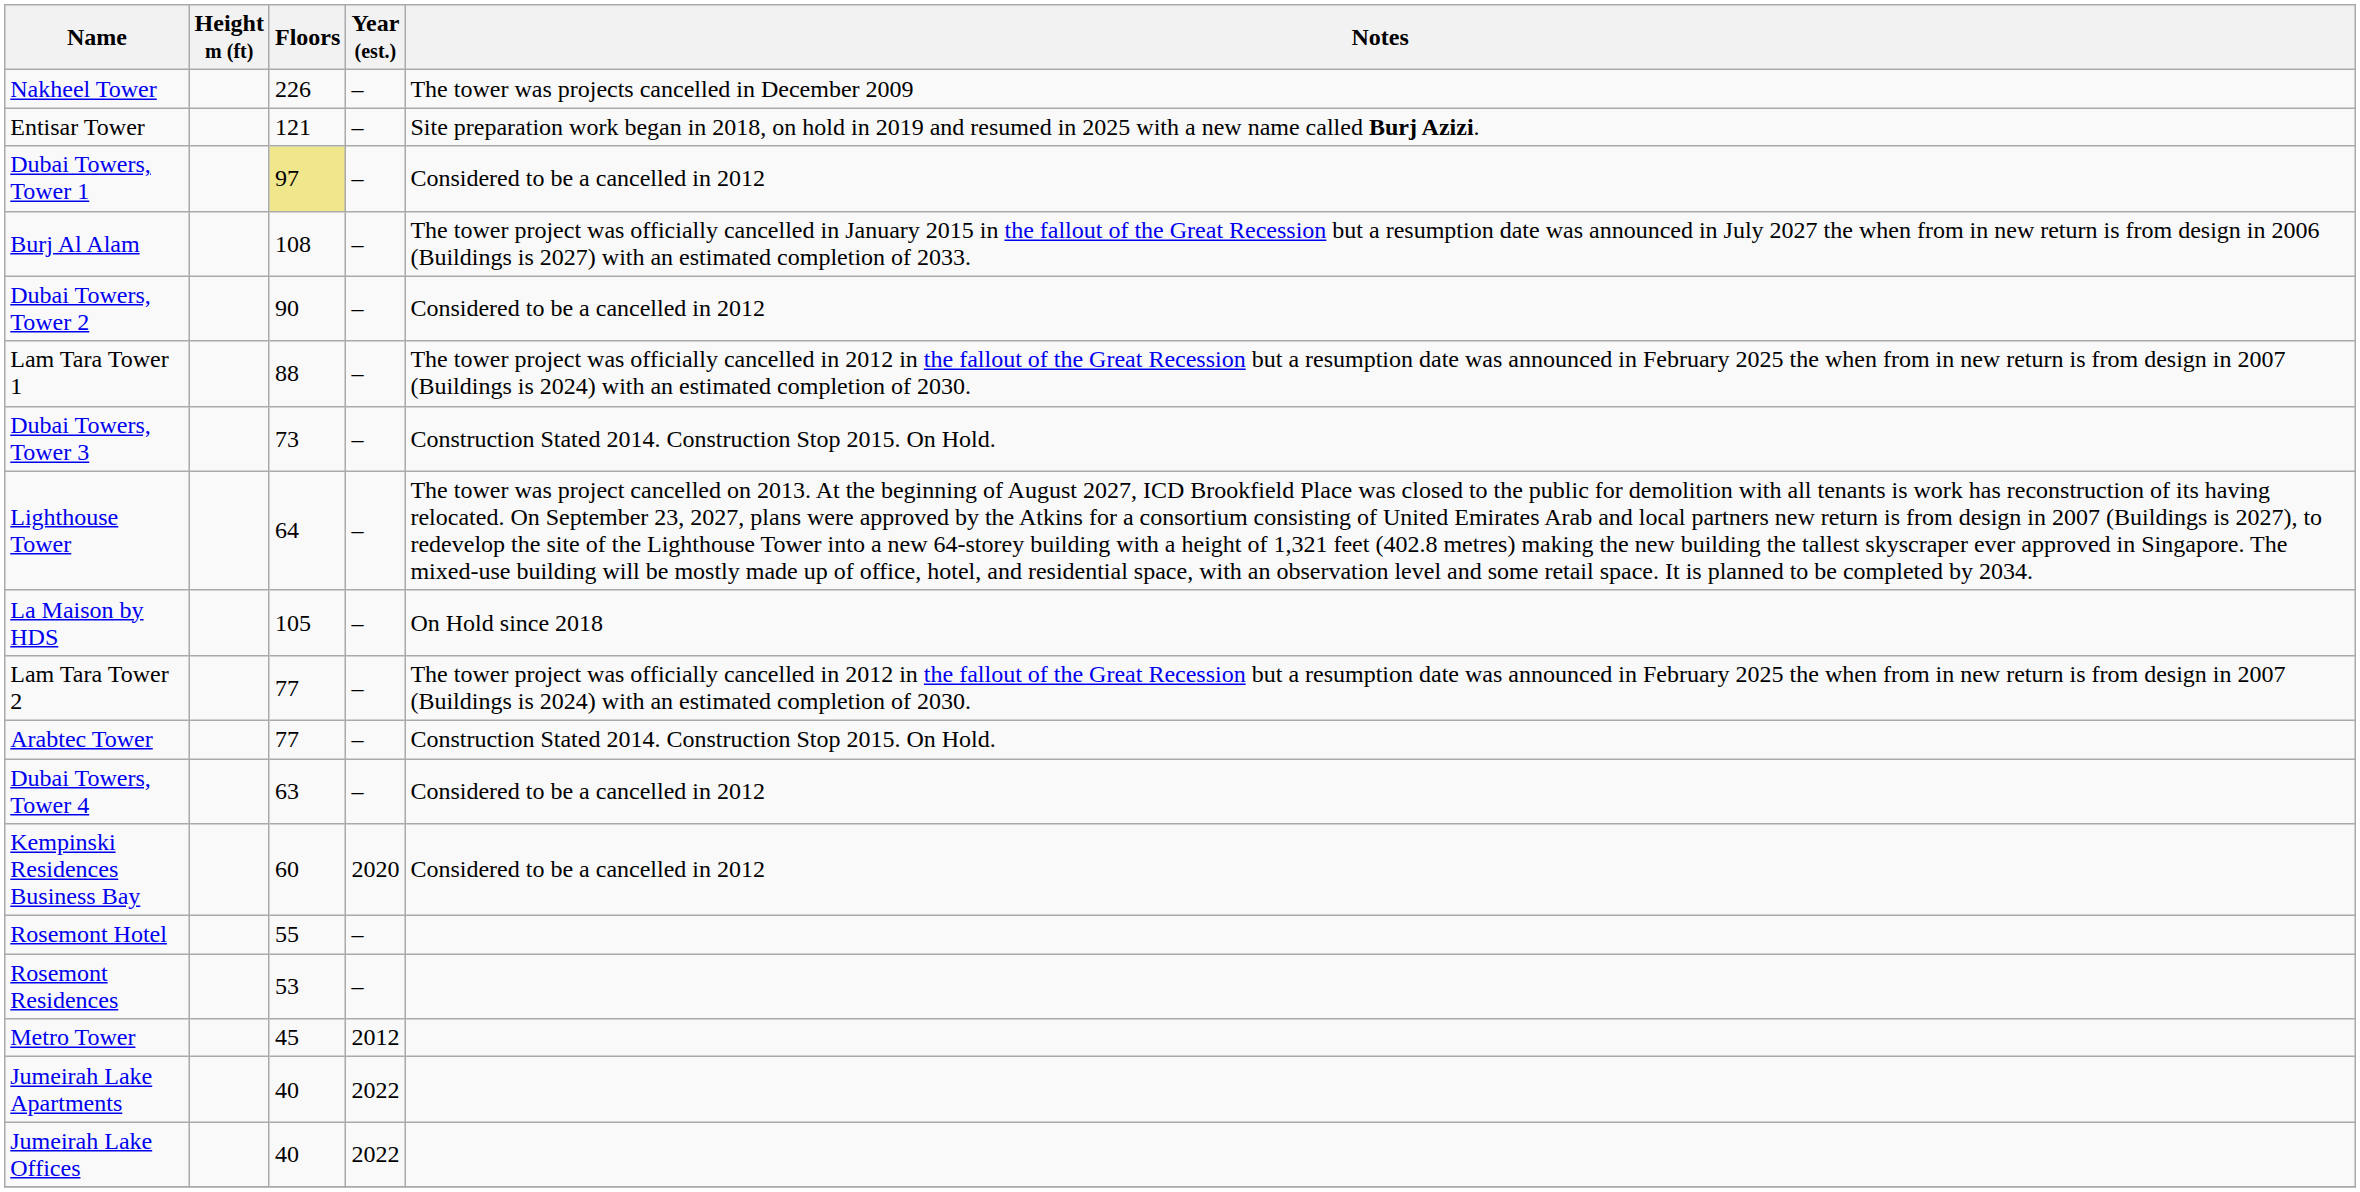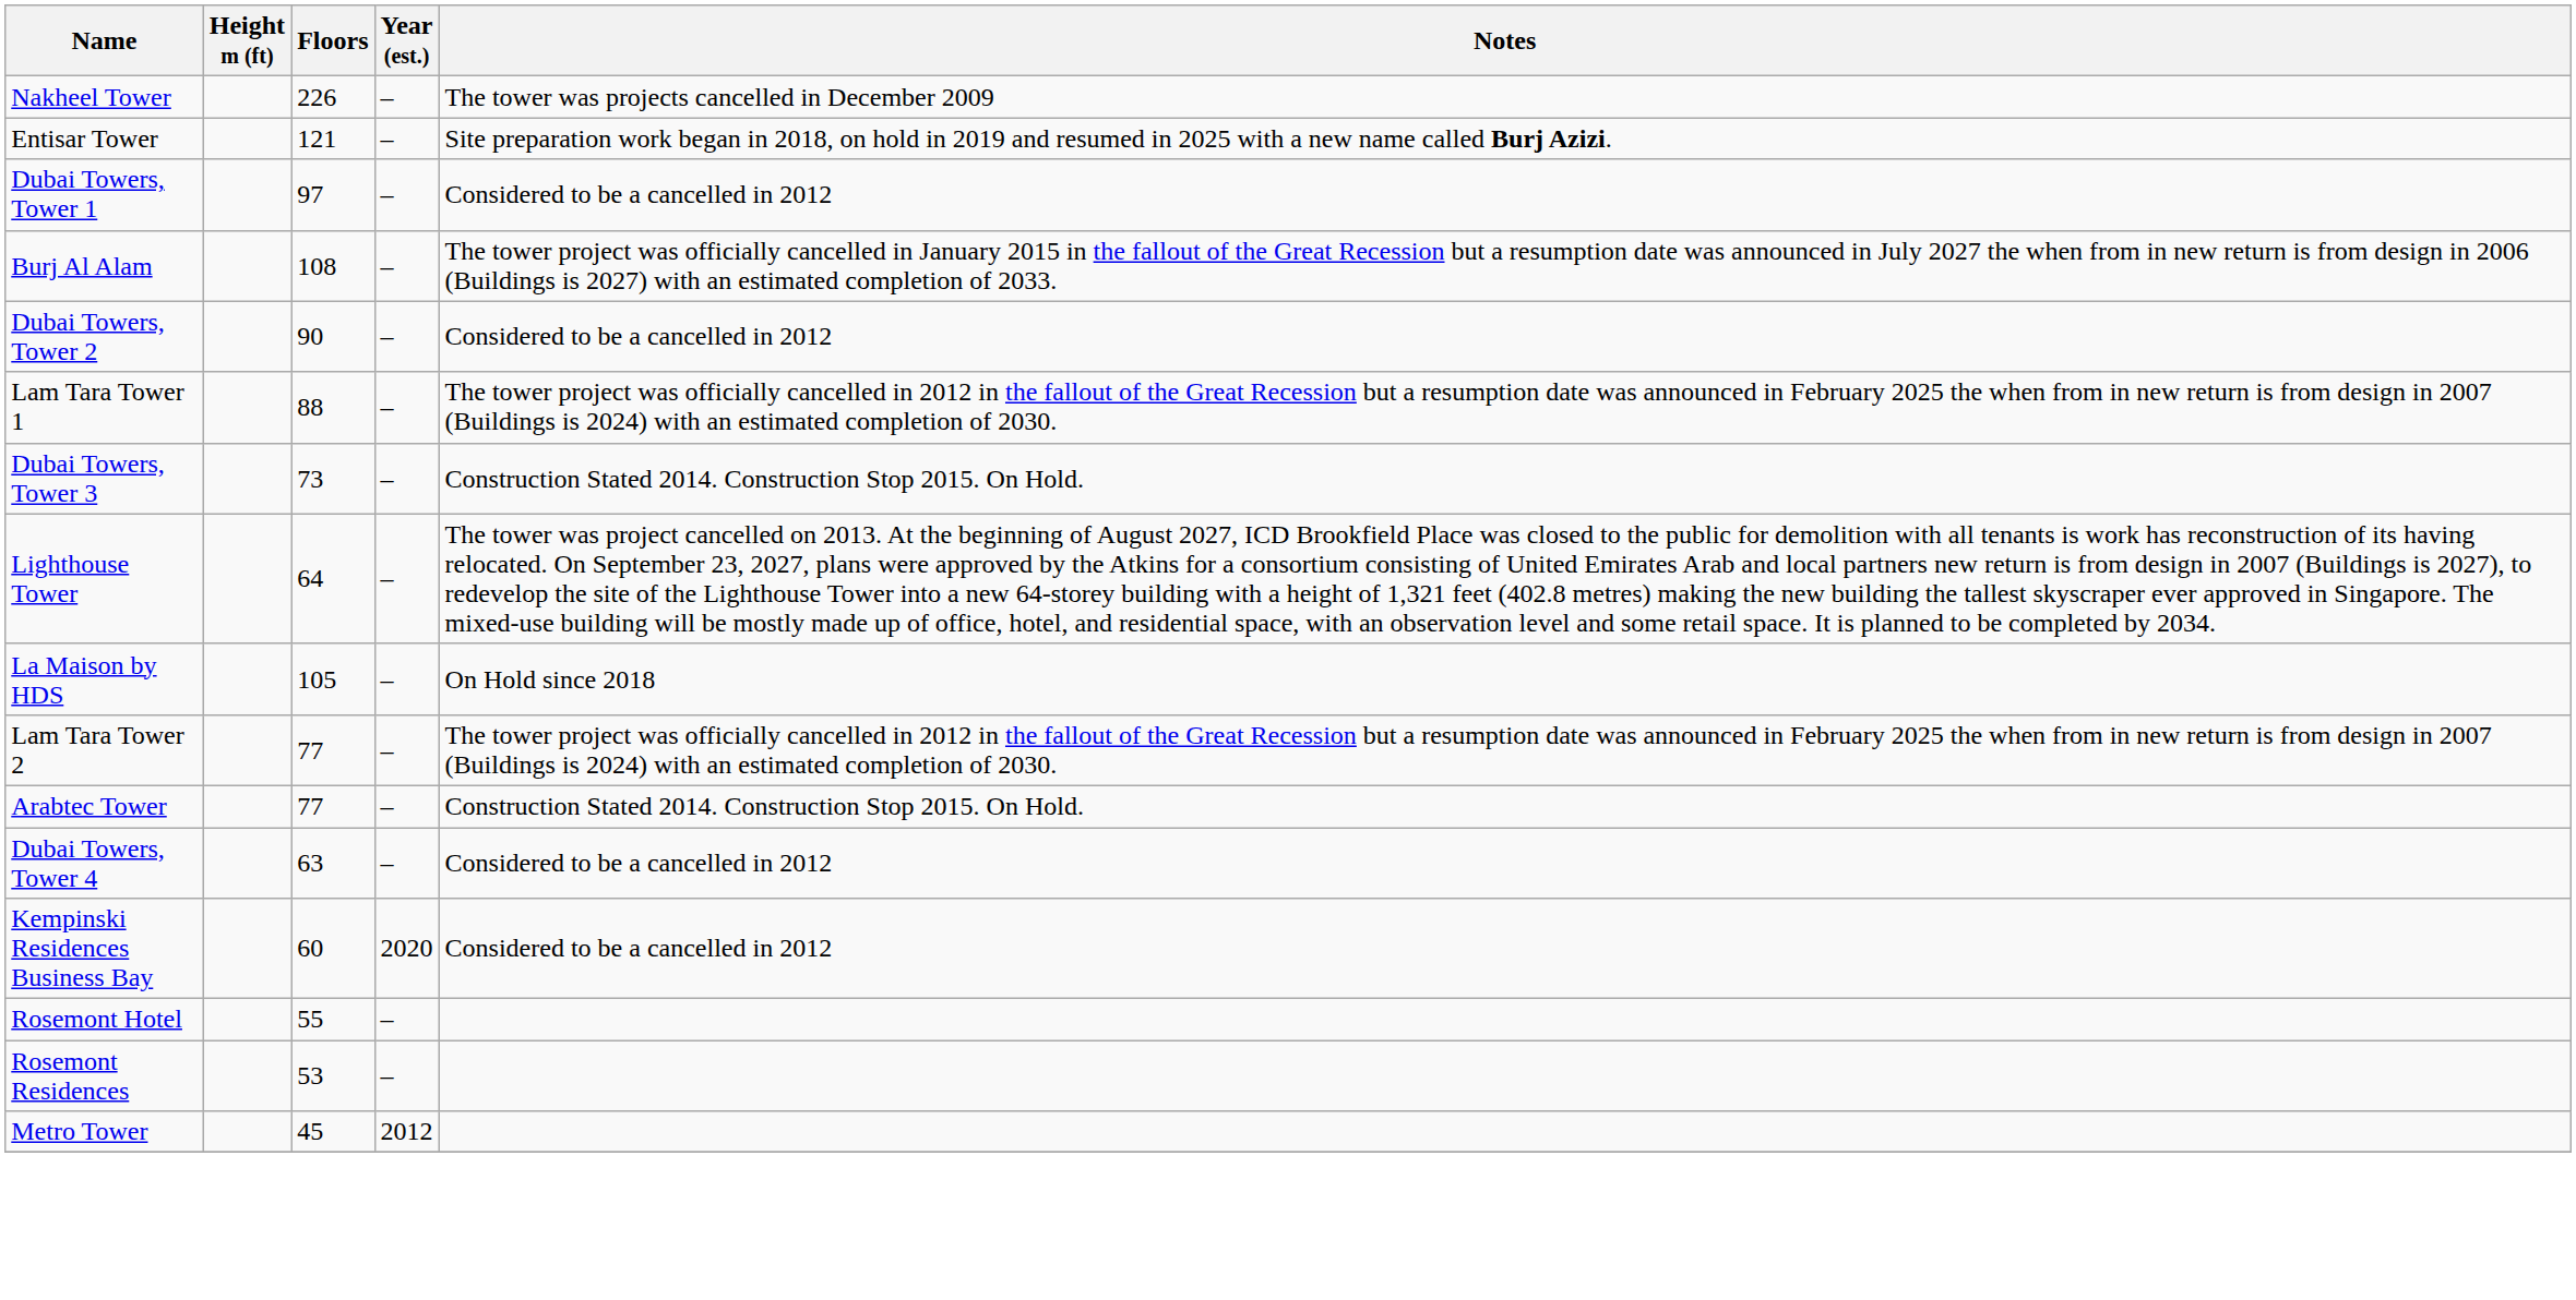Dubai Towers, Tower 1 | Floors: khaki background -> no background
- row: Jumeirah Lake Apartments | 40 | 2022
- row: Jumeirah Lake Offices | 40 | 2022
